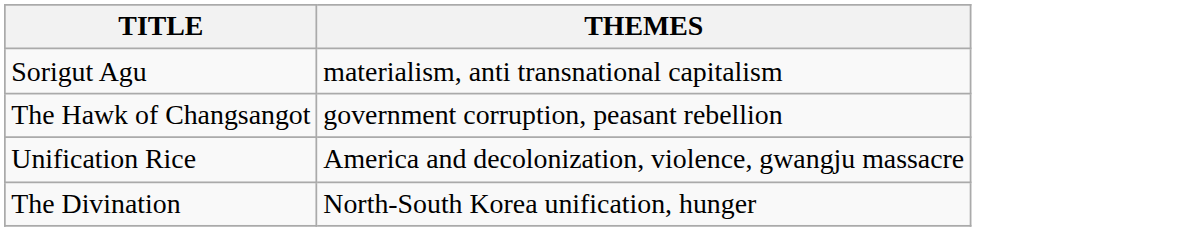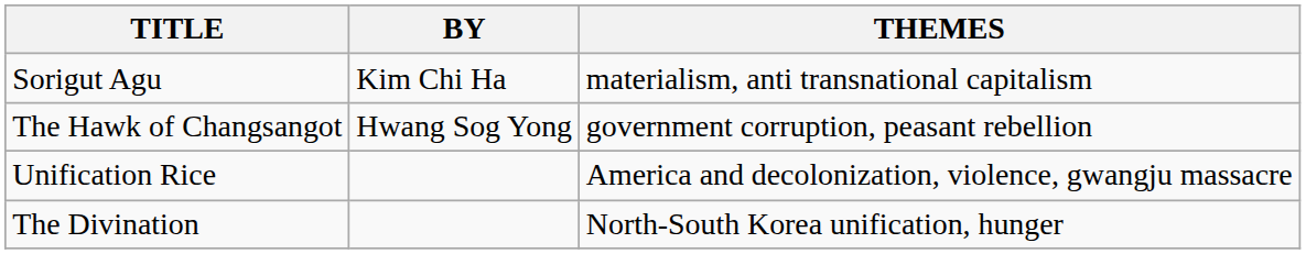+ column: BY | Kim Chi Ha | Hwang Sog Yong
